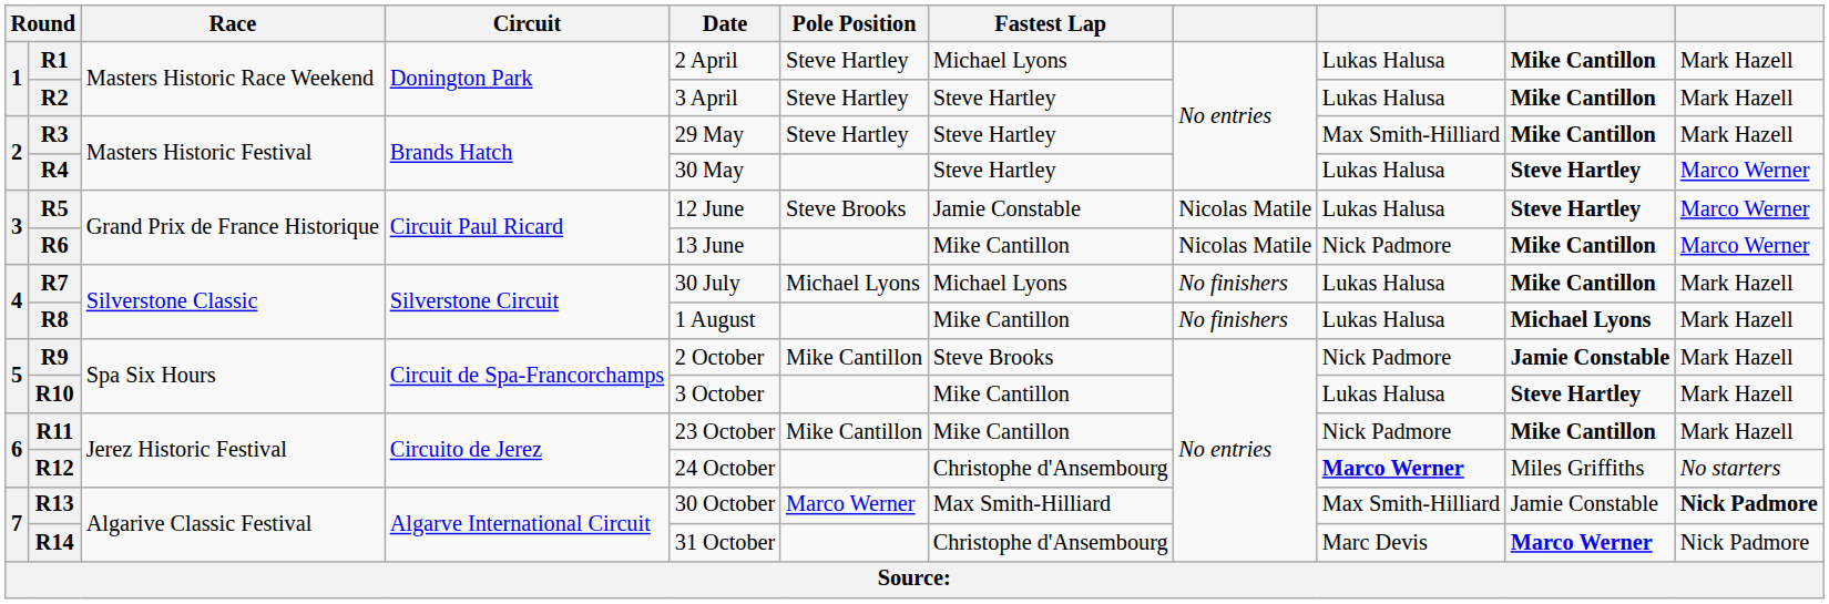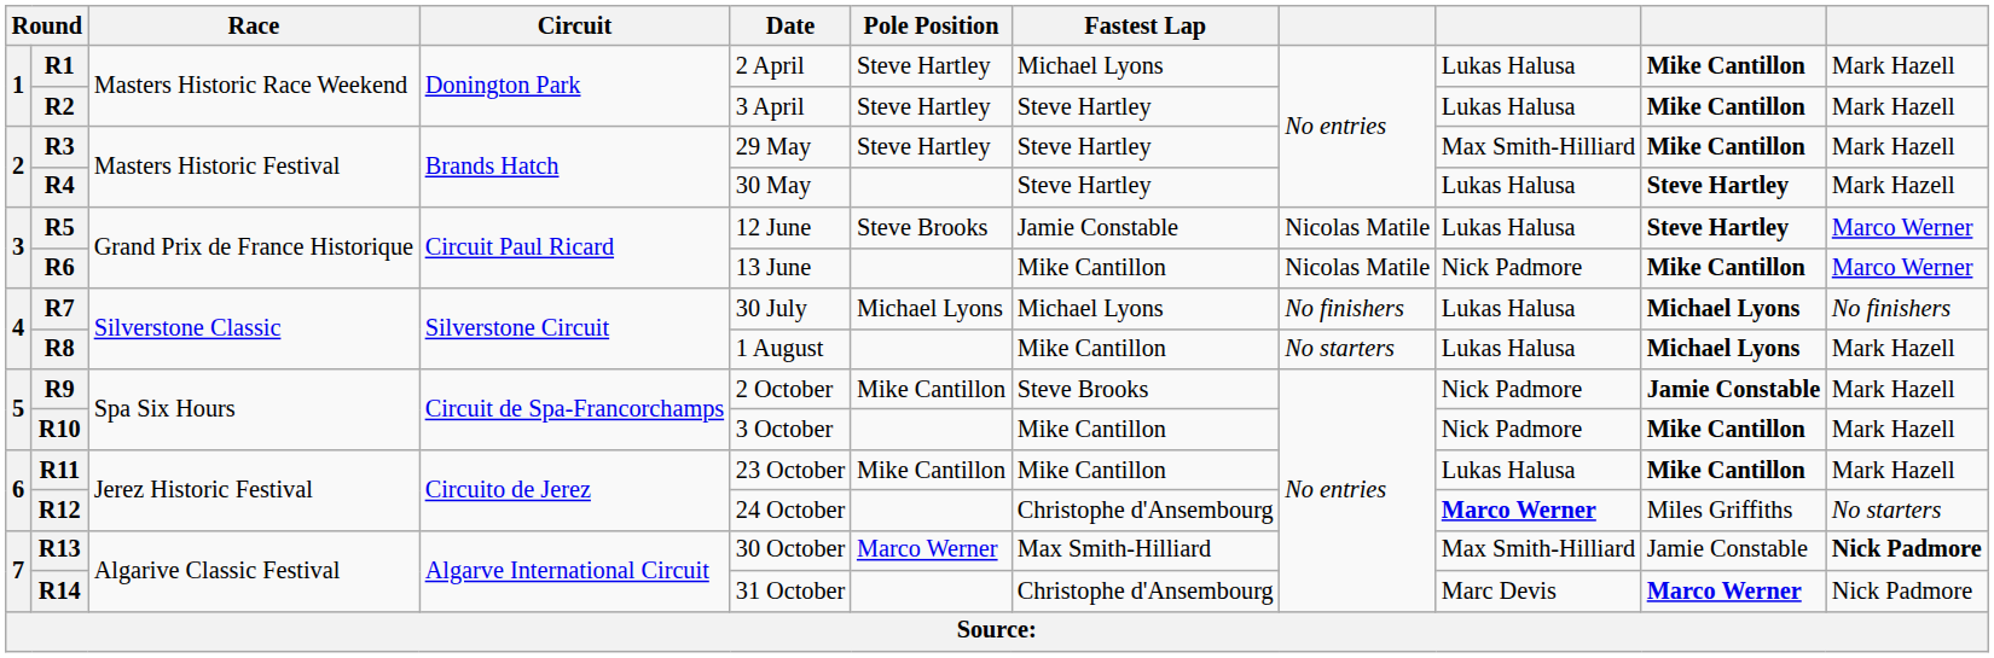R4 | column 11: Marco Werner -> Mark Hazell
R7 | column 10: Mike Cantillon -> Michael Lyons
R7 | column 11: Mark Hazell -> No finishers
R8 | column 8: No finishers -> No starters
R10 | column 9: Lukas Halusa -> Nick Padmore
R10 | column 10: Steve Hartley -> Mike Cantillon
R11 | column 9: Nick Padmore -> Lukas Halusa
